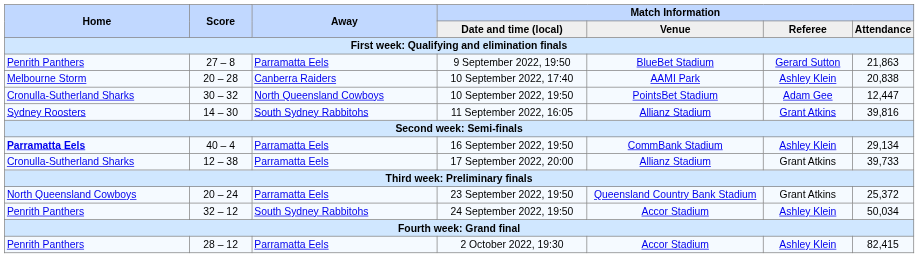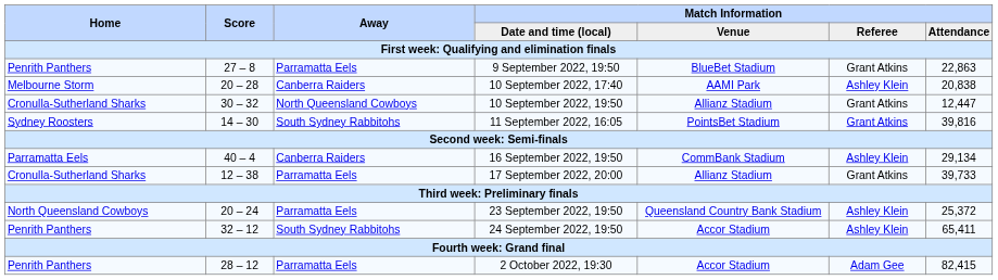9 September 2022, 19:50 | Match Information / Referee: Gerard Sutton -> Grant Atkins
9 September 2022, 19:50 | Match Information / Attendance: 21,863 -> 22,863
10 September 2022, 19:50 | Match Information / Venue: PointsBet Stadium -> Allianz Stadium
10 September 2022, 19:50 | Match Information / Referee: Adam Gee -> Grant Atkins
11 September 2022, 16:05 | Match Information / Venue: Allianz Stadium -> PointsBet Stadium
16 September 2022, 19:50 | Home: bold -> normal
16 September 2022, 19:50 | Away: Parramatta Eels -> Canberra Raiders
23 September 2022, 19:50 | Match Information / Referee: Grant Atkins -> Ashley Klein
24 September 2022, 19:50 | Match Information / Attendance: 50,034 -> 65,411
2 October 2022, 19:30 | Match Information / Referee: Ashley Klein -> Adam Gee
